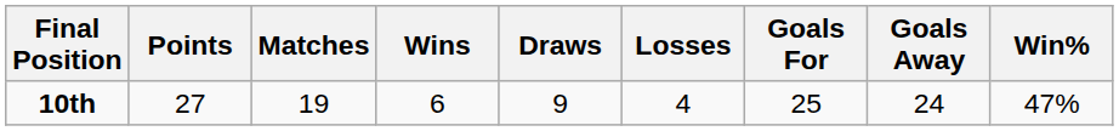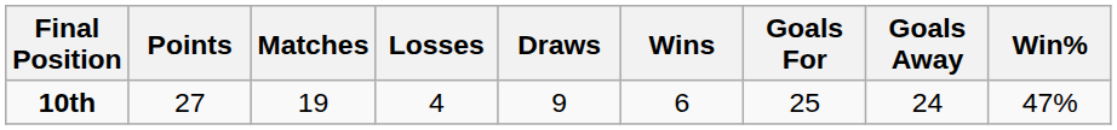columns swapped: Wins <-> Losses
